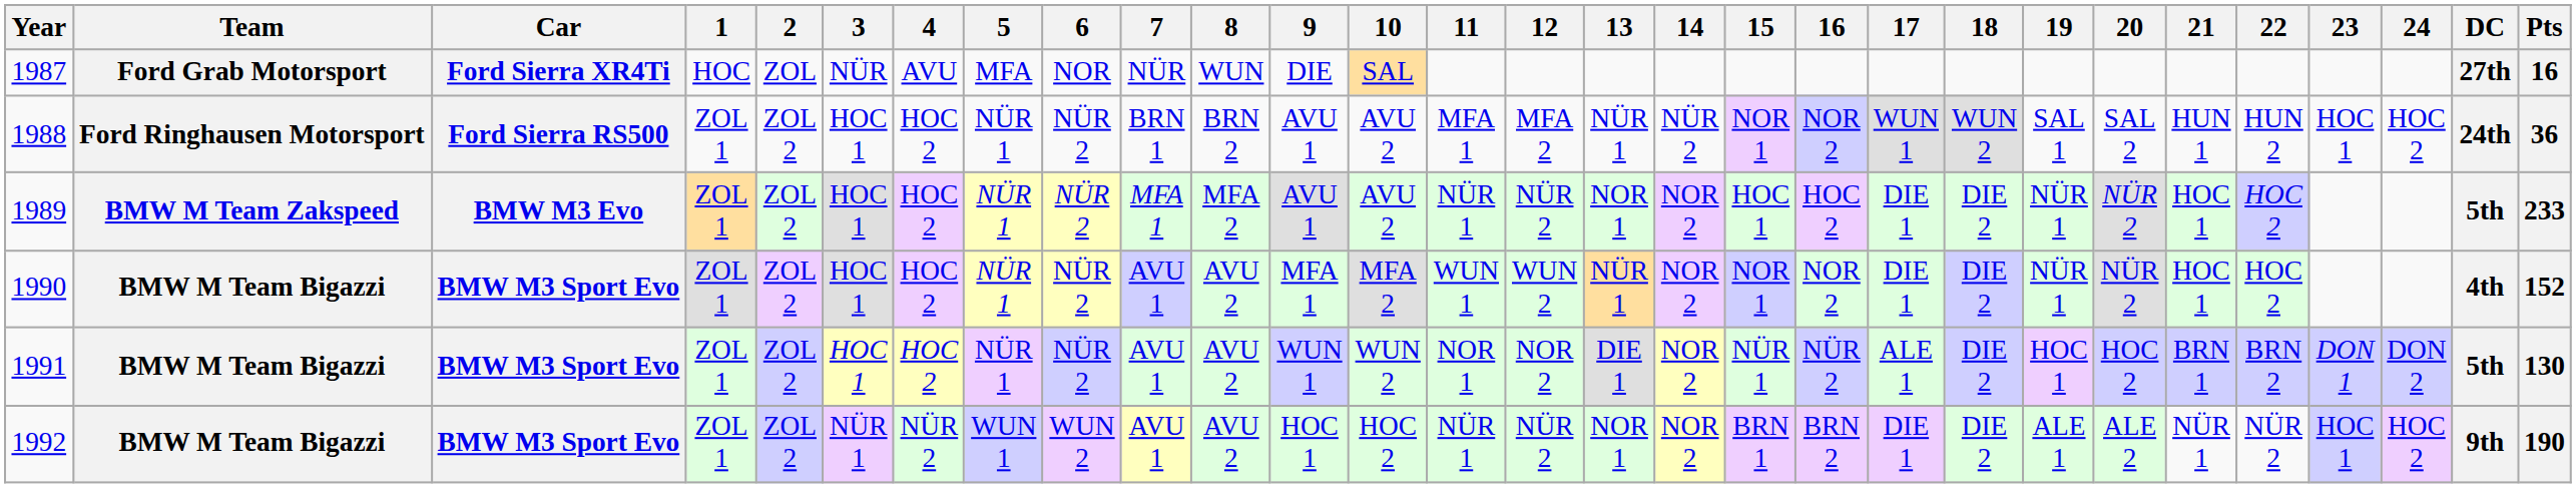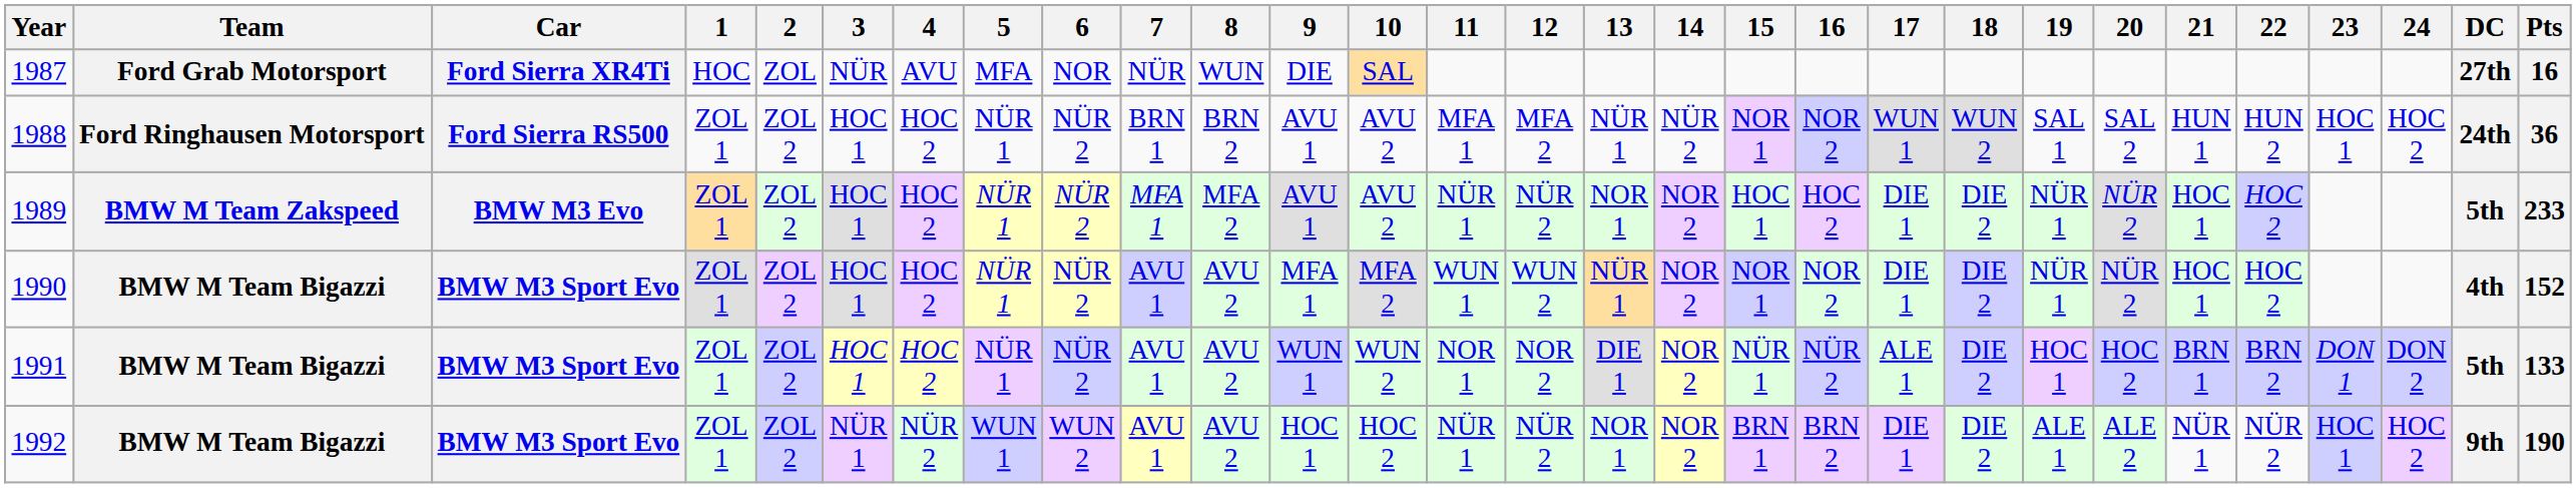1991 | Pts: 130 -> 133
